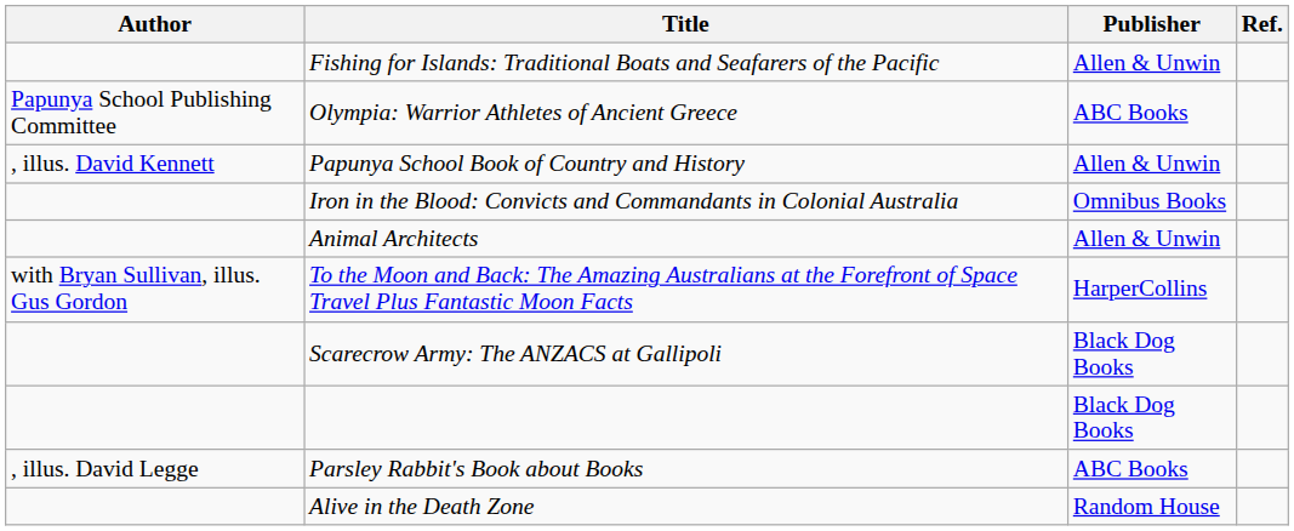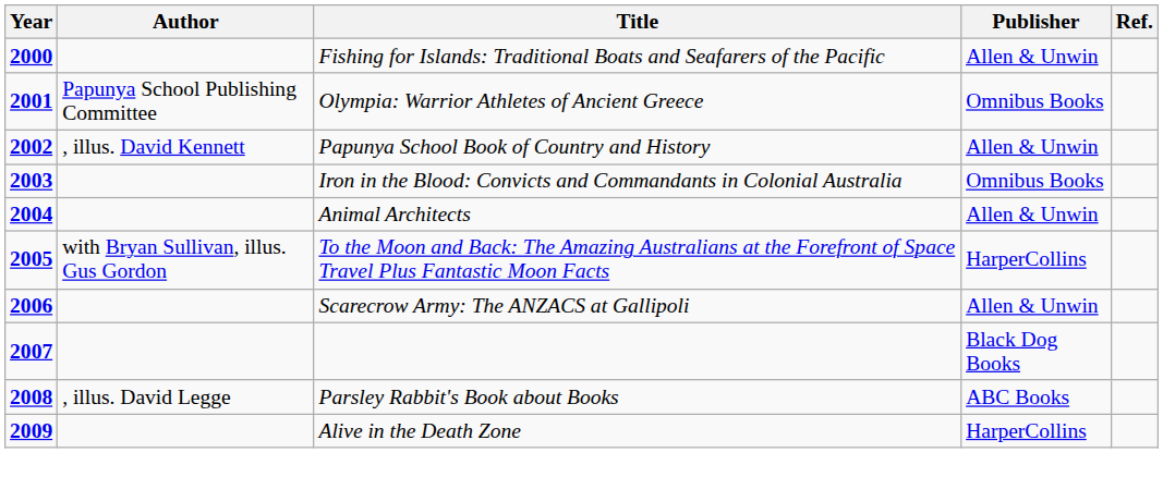+ column: Year | 2000 | 2001 | 2002 | 2003 | 2004 | 2005 | 2006 | 2007 | 2008 | 2009
Olympia: Warrior Athletes of Ancient Greece | Publisher: ABC Books -> Omnibus Books
Scarecrow Army: The ANZACS at Gallipoli | Publisher: Black Dog Books -> Allen & Unwin
Alive in the Death Zone | Publisher: Random House -> HarperCollins
